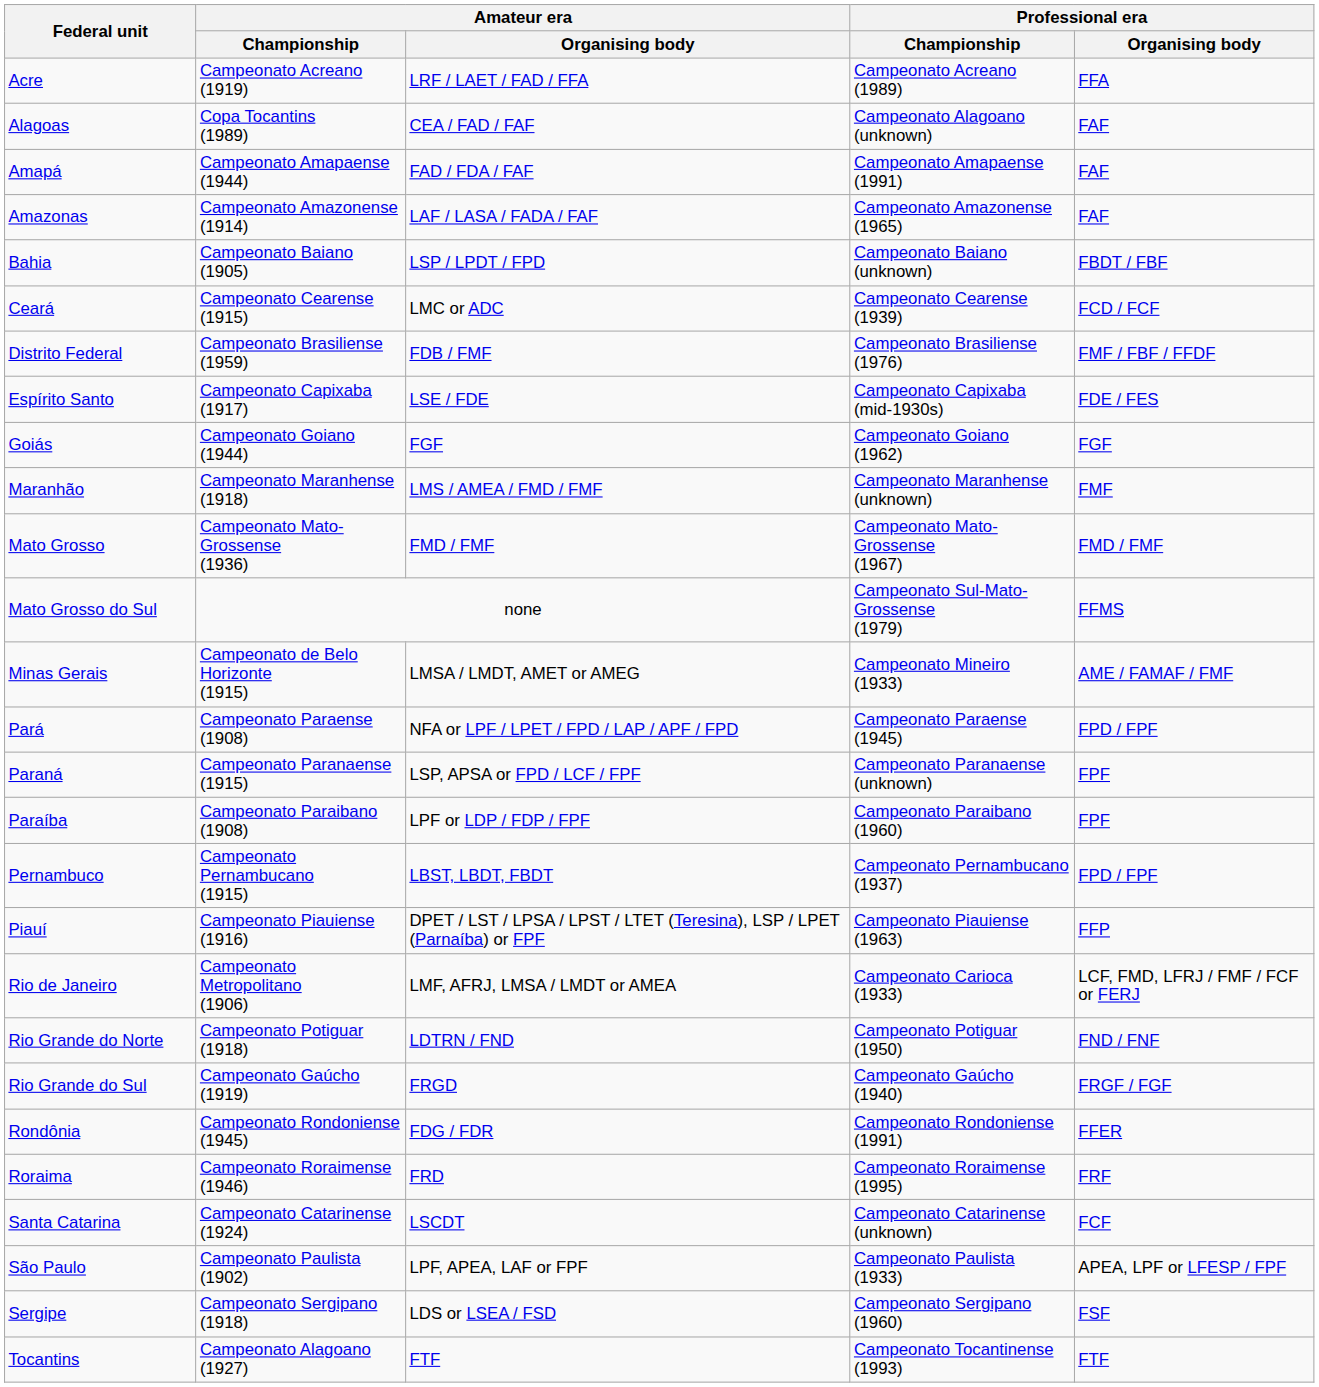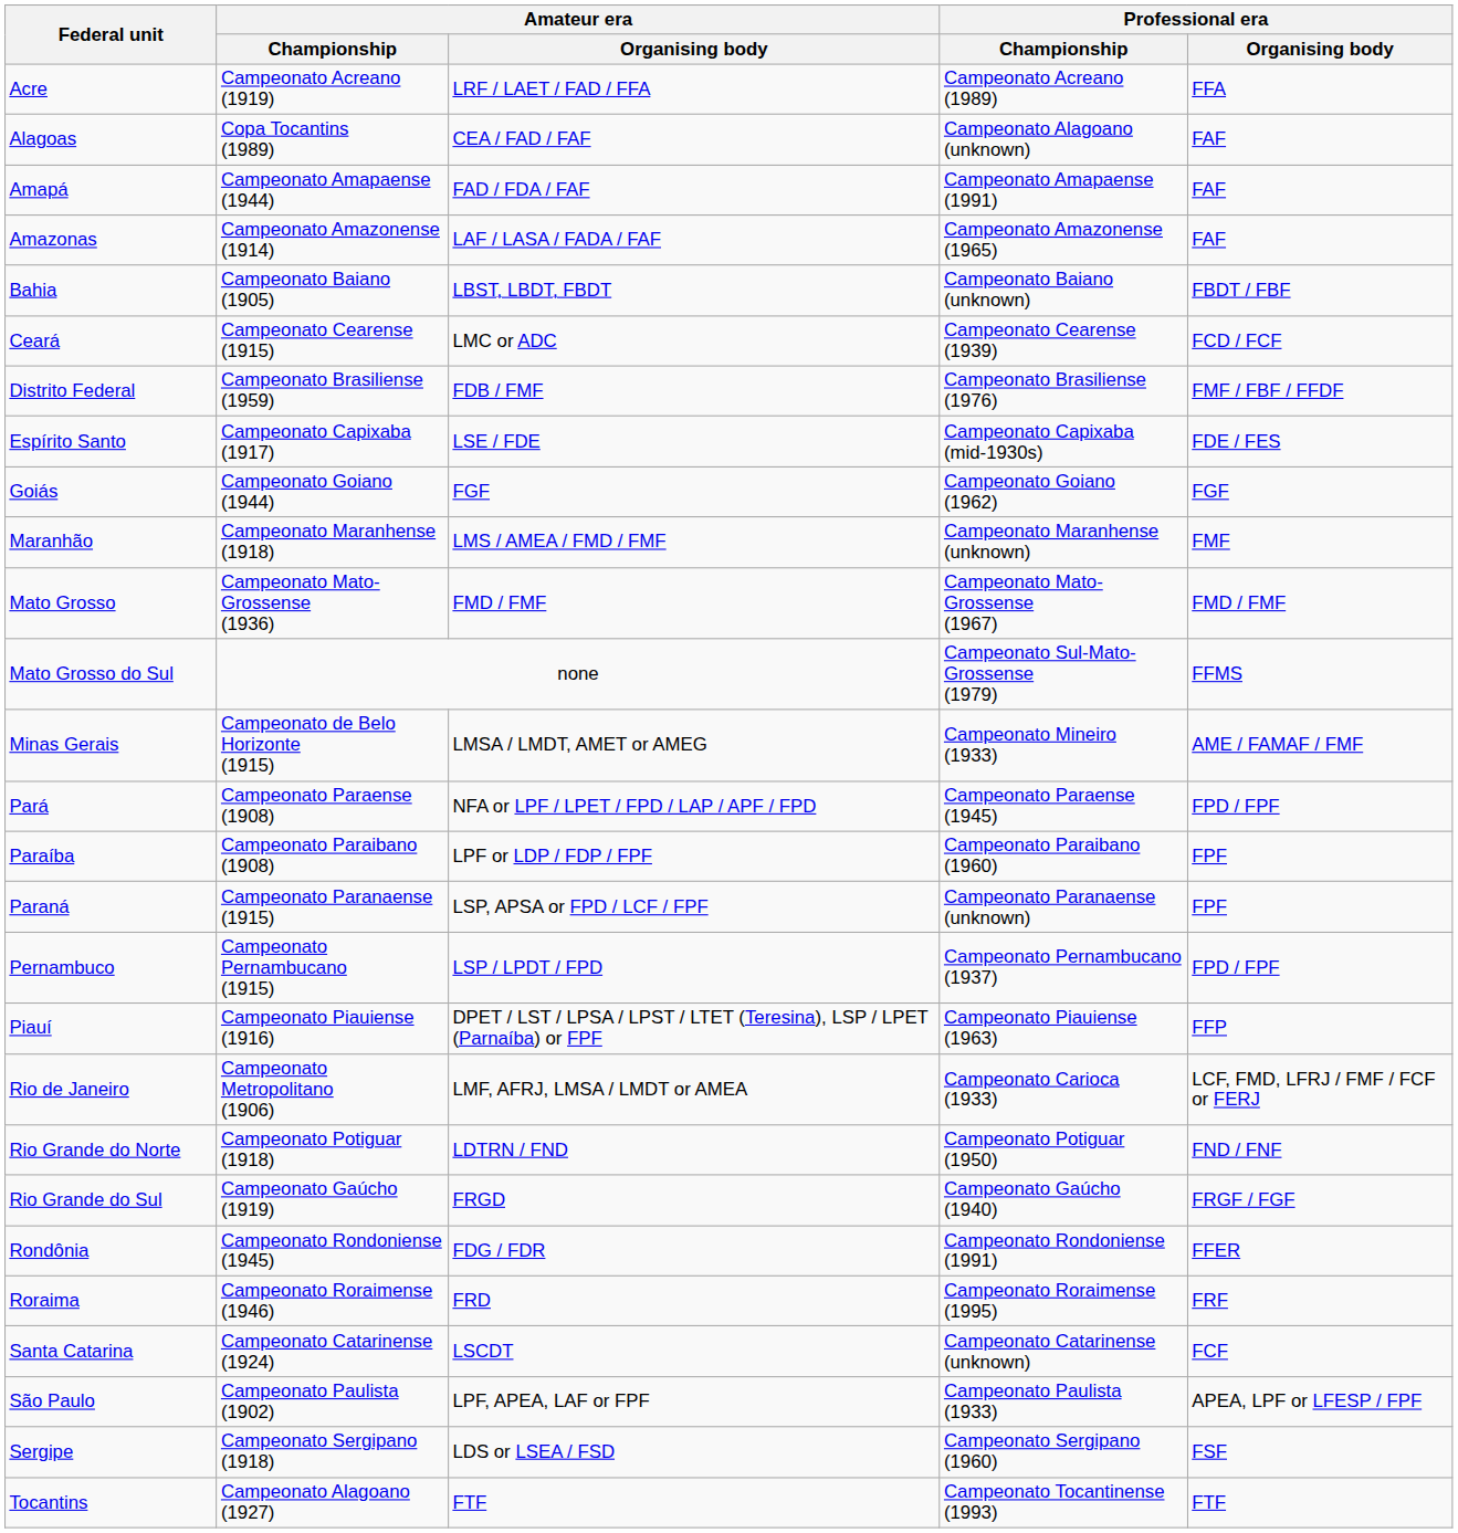Bahia | Amateur era / Organising body: LSP / LPDT / FPD -> LBST, LBDT, FBDT
rows swapped: Paraíba <-> Paraná
Pernambuco | Amateur era / Organising body: LBST, LBDT, FBDT -> LSP / LPDT / FPD
